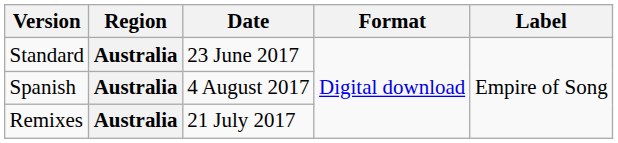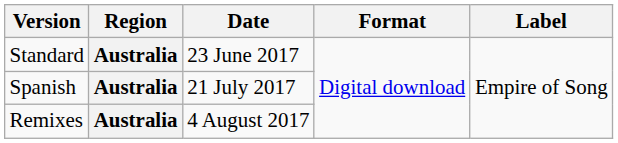Spanish | Date: 4 August 2017 -> 21 July 2017
Remixes | Date: 21 July 2017 -> 4 August 2017
